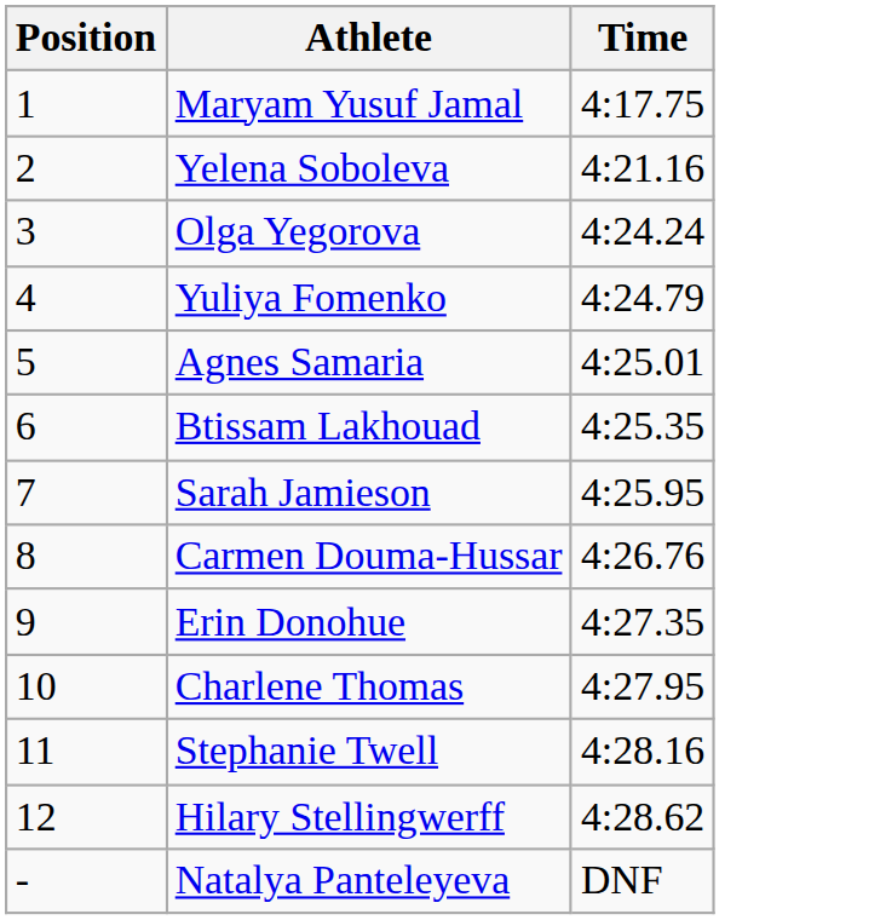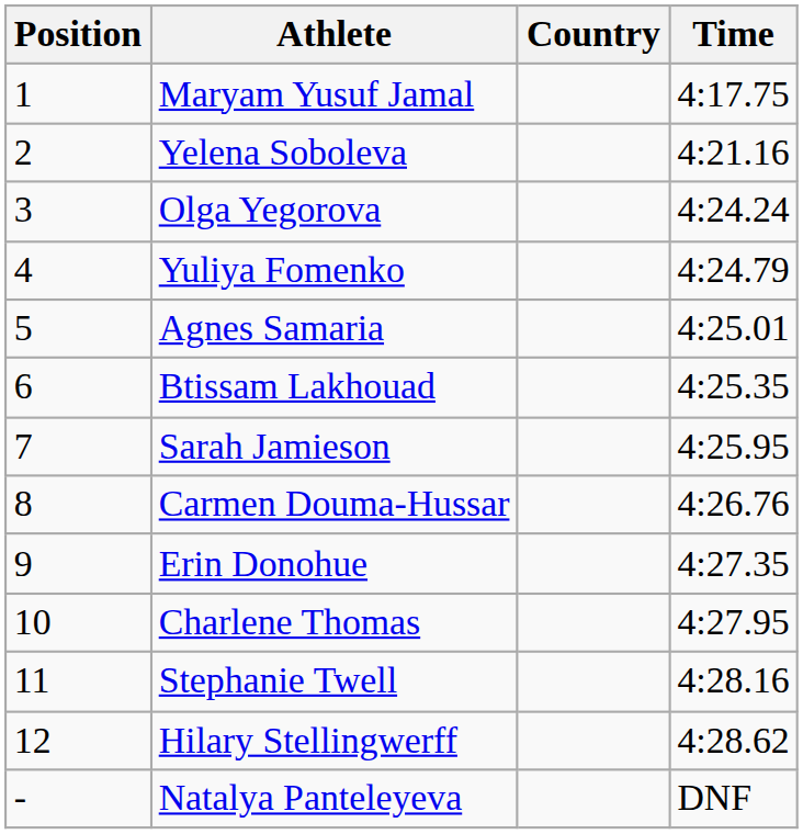+ column: Country
